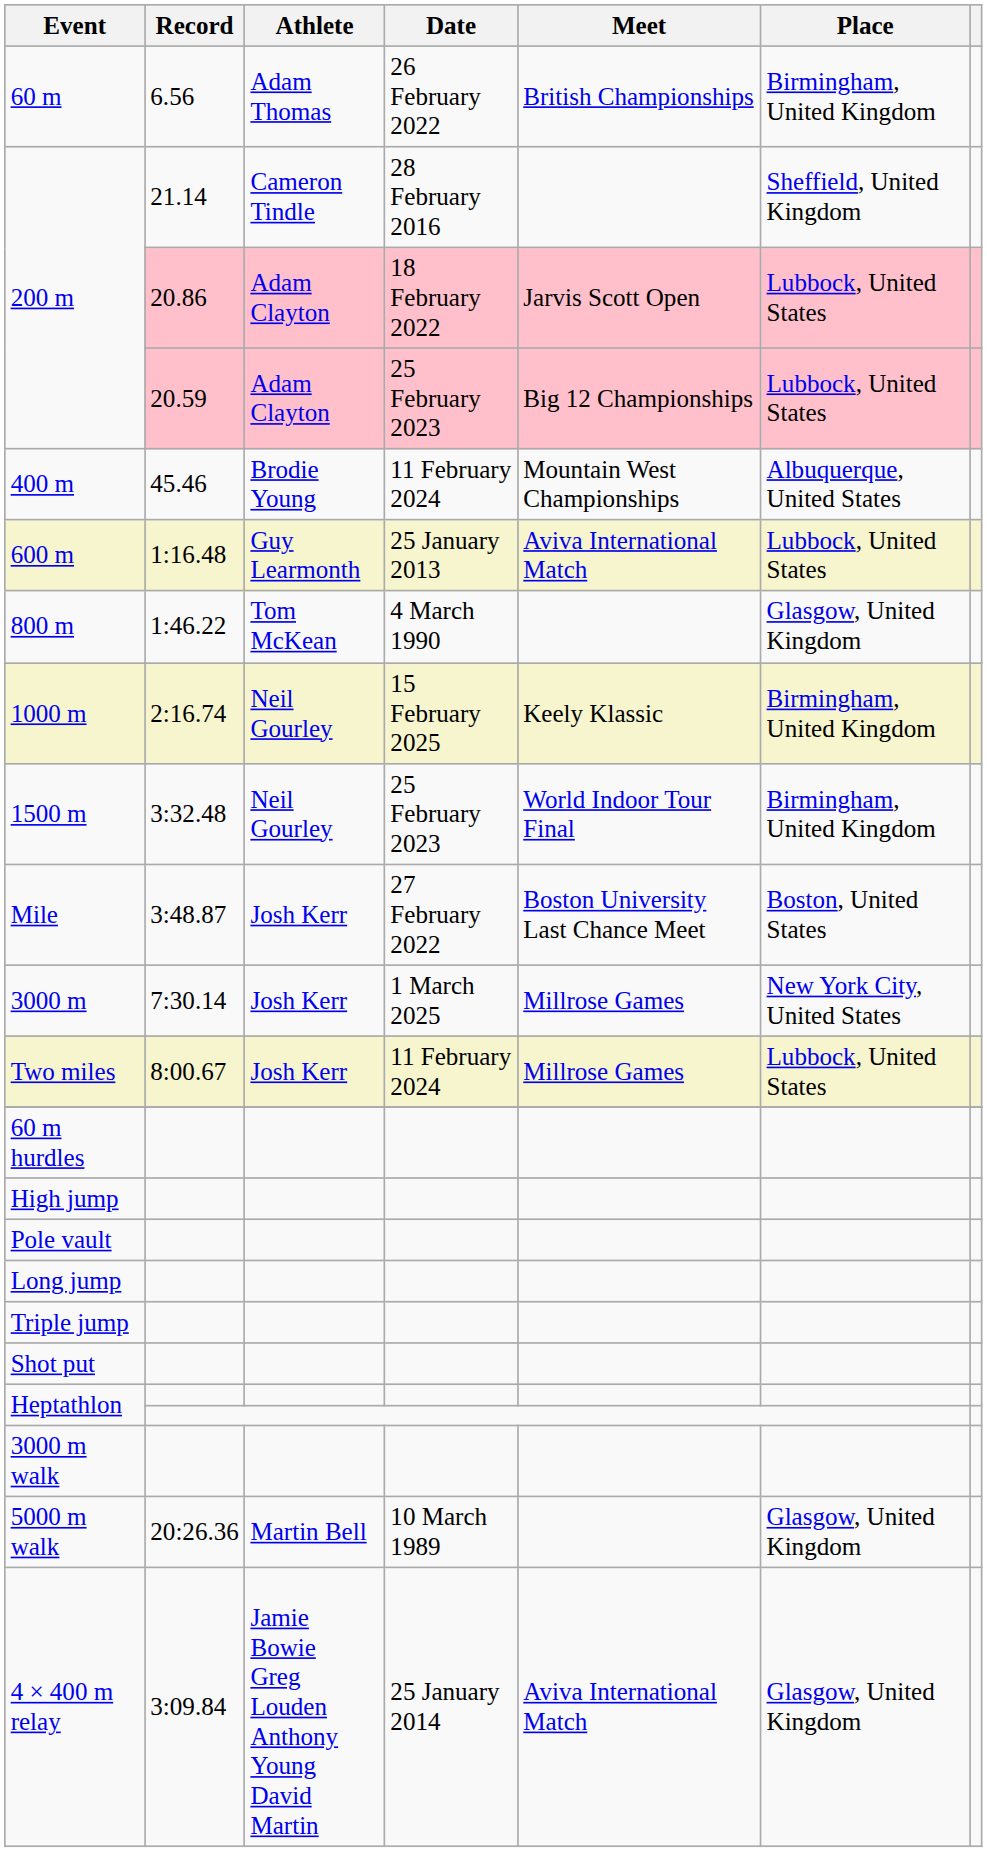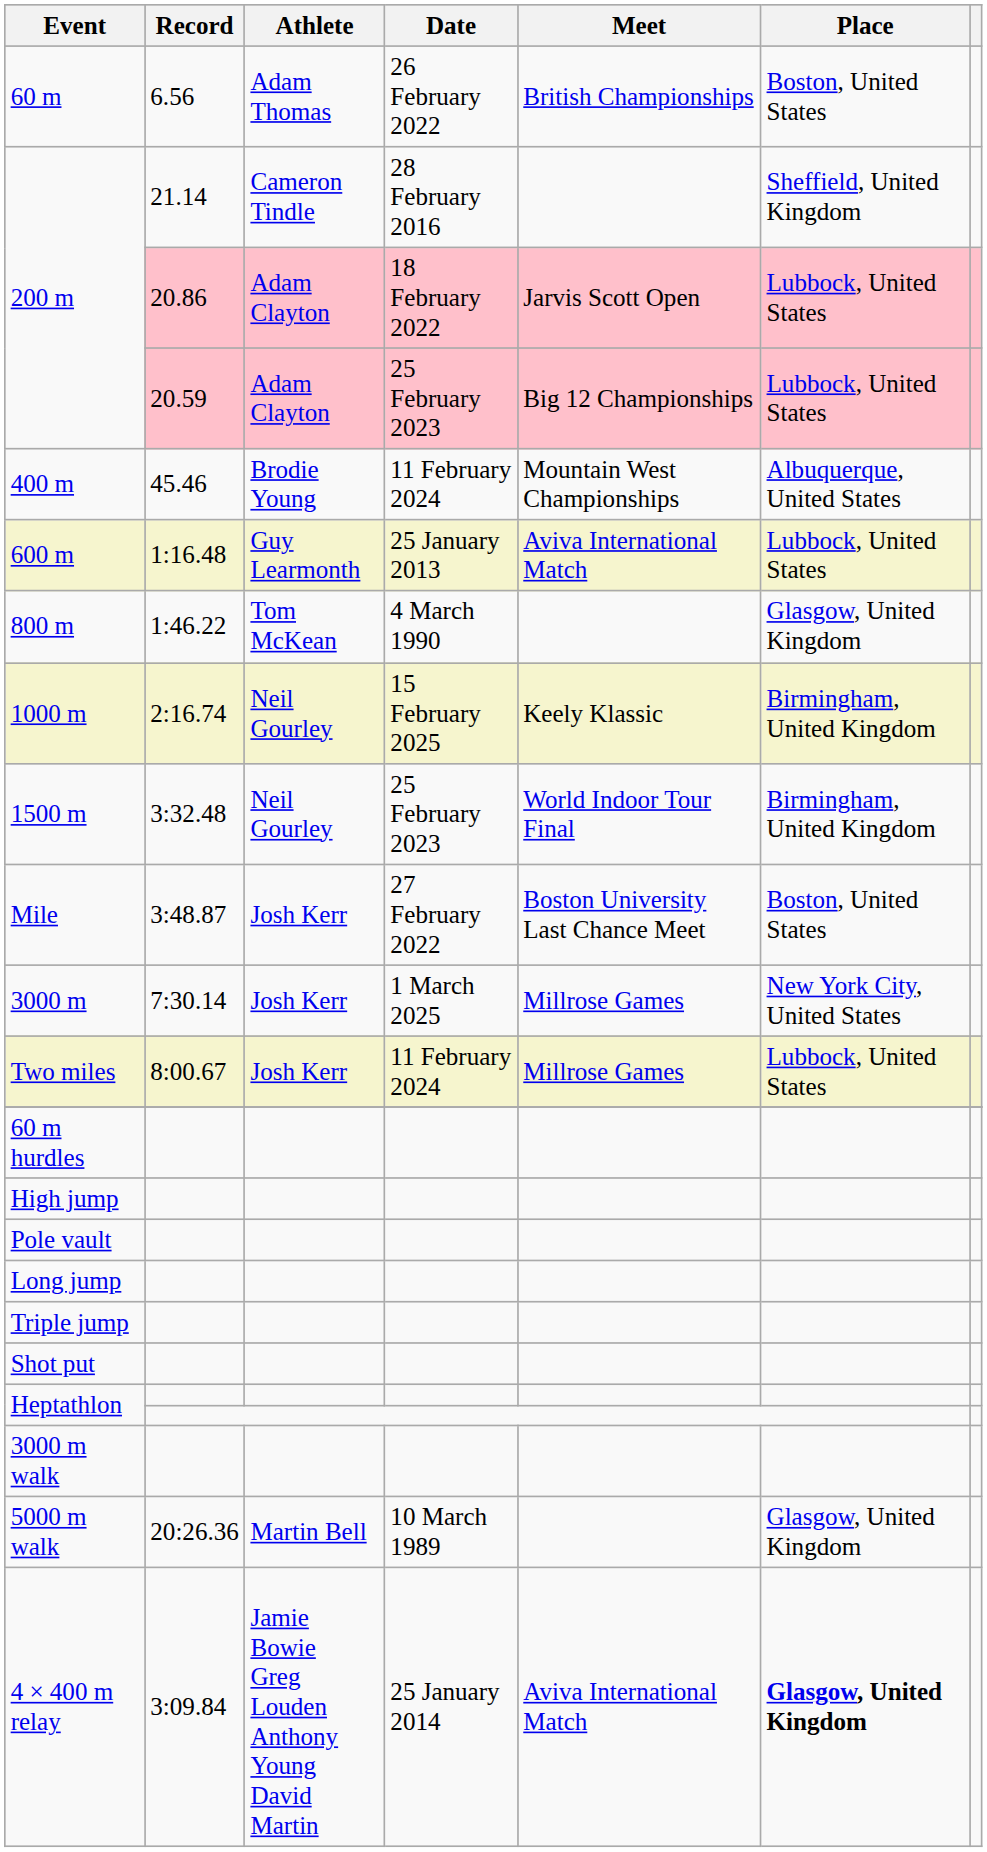60 m | Place: Birmingham, United Kingdom -> Boston, United States
4 × 400 m relay | Place: normal -> bold
